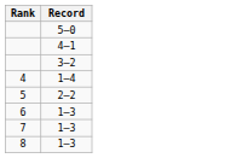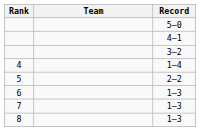+ column: Team
